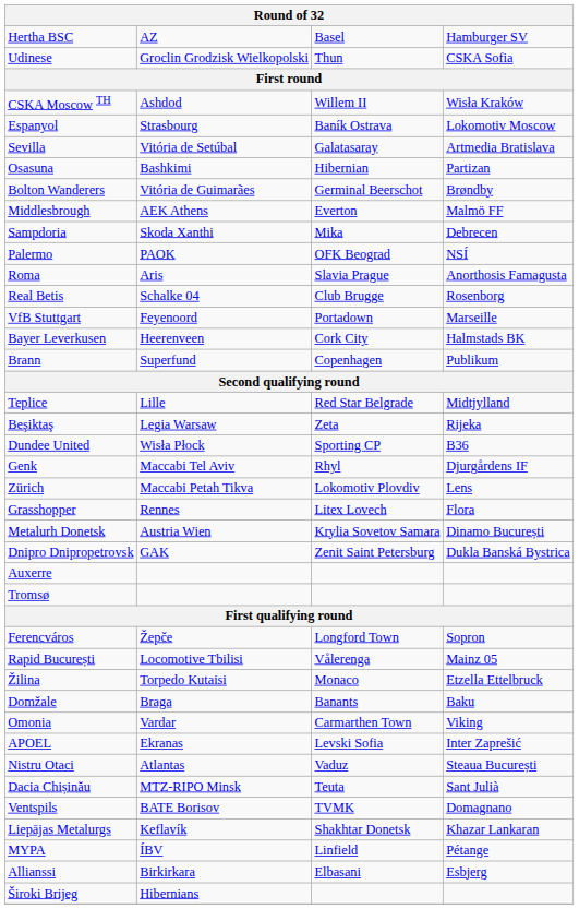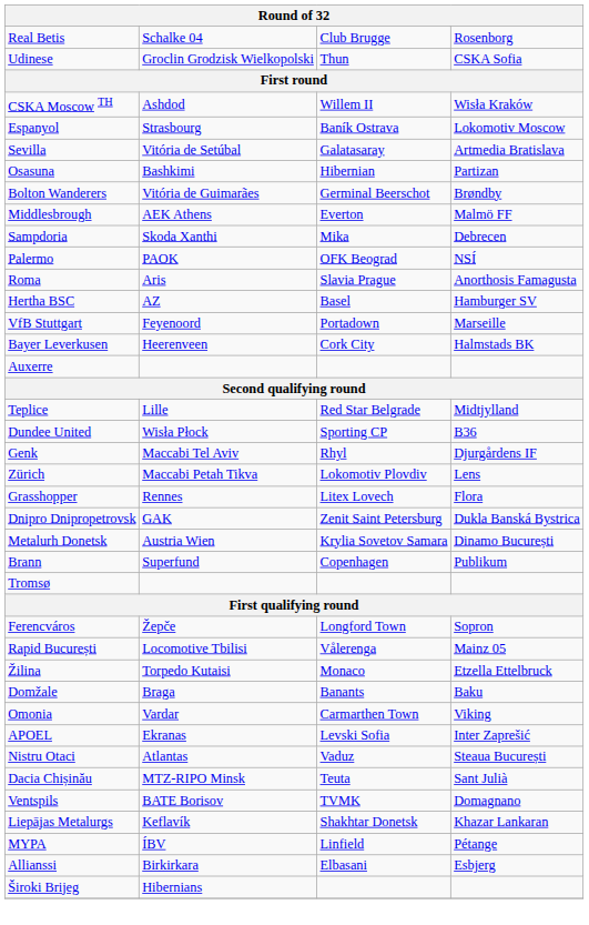rows swapped: Real Betis <-> Hertha BSC
rows swapped: Auxerre <-> Brann
- row: Beşiktaş | Legia Warsaw | Zeta | Rijeka
rows swapped: Metalurh Donetsk <-> Dnipro Dnipropetrovsk
